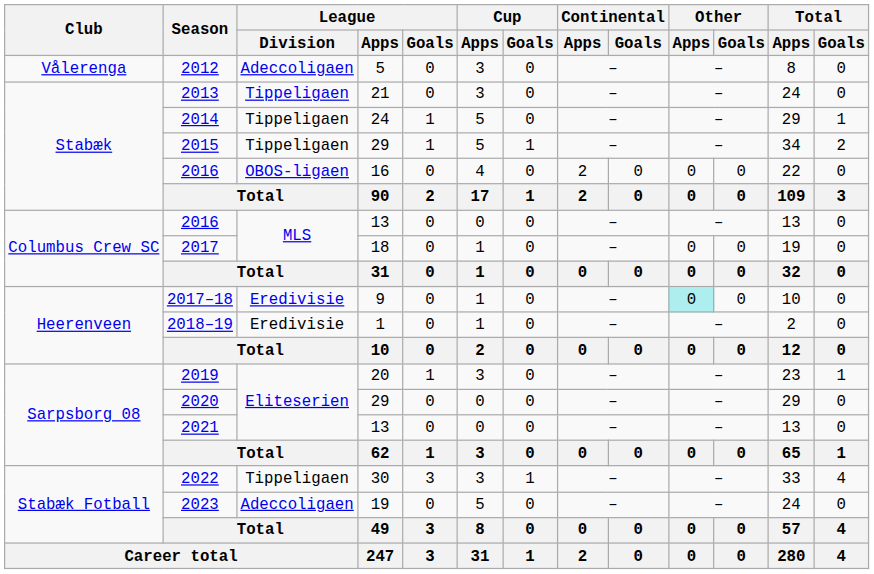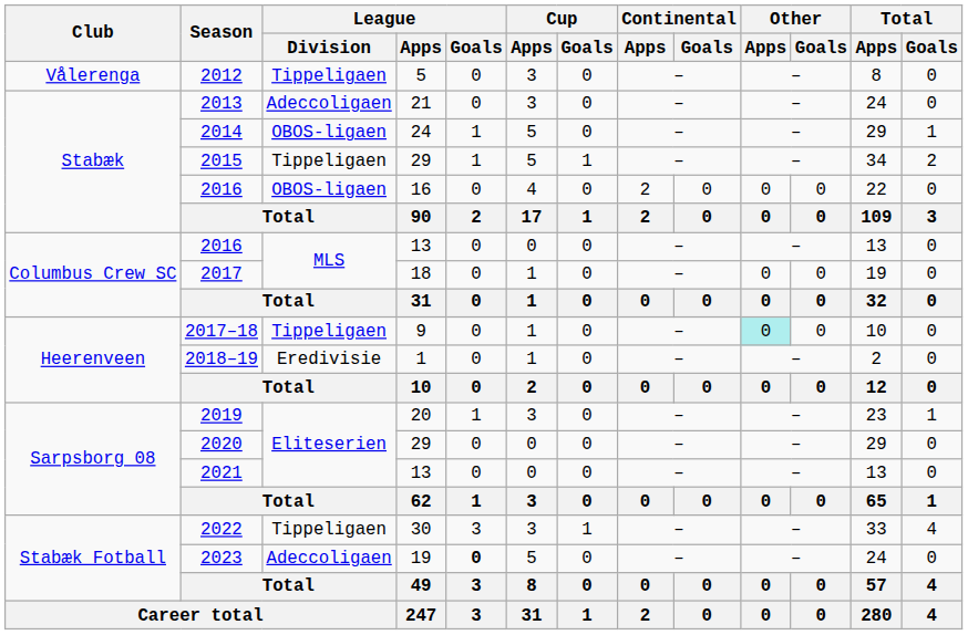2012 | League / Division: Adeccoligaen -> Tippeligaen
2013 | League / Division: Tippeligaen -> Adeccoligaen
2014 | League / Division: Tippeligaen -> OBOS-ligaen
2017–18 | League / Division: Eredivisie -> Tippeligaen
2023 | League / Goals: normal -> bold
